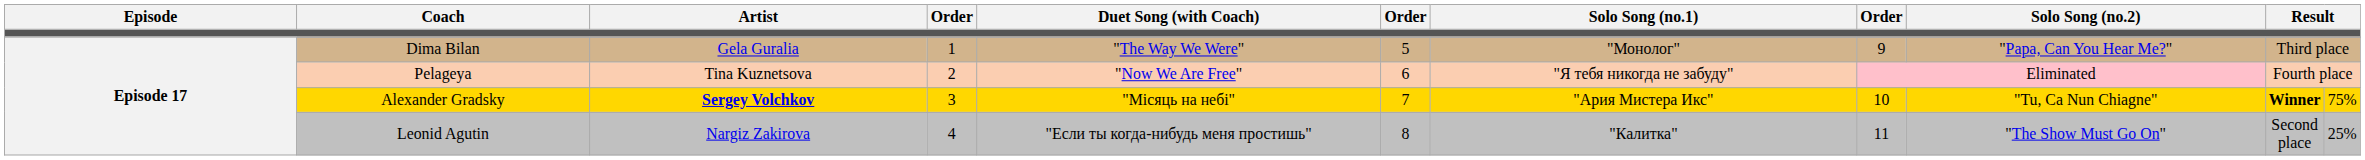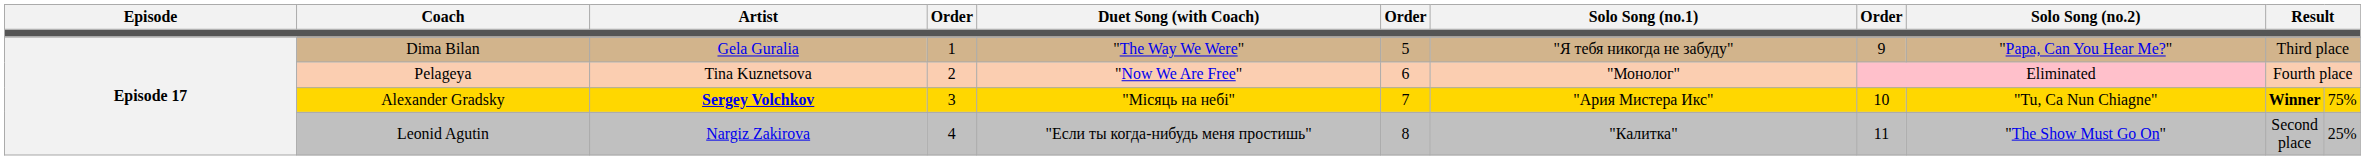Dima Bilan | Solo Song (no.1): "Монолог" -> "Я тебя никогда не забуду"
Pelageya | Solo Song (no.1): "Я тебя никогда не забуду" -> "Монолог"
